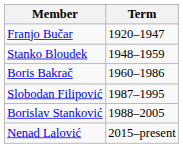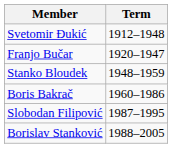+ row: Svetomir Đukić | 1912–1948
- row: Nenad Lalović | 2015–present
